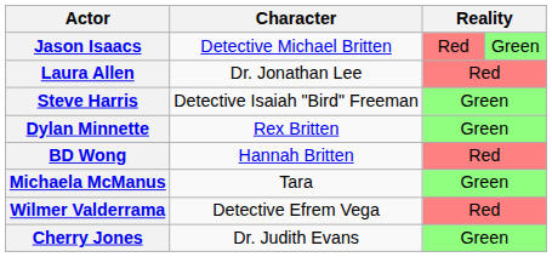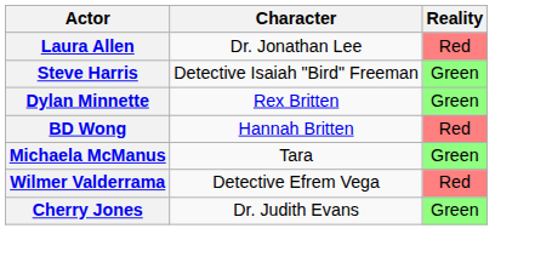- row: Jason Isaacs | Detective Michael Britten | Red | Green
